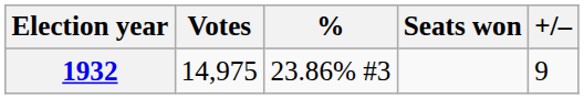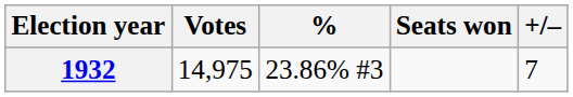1932 | +/–: 9 -> 7
